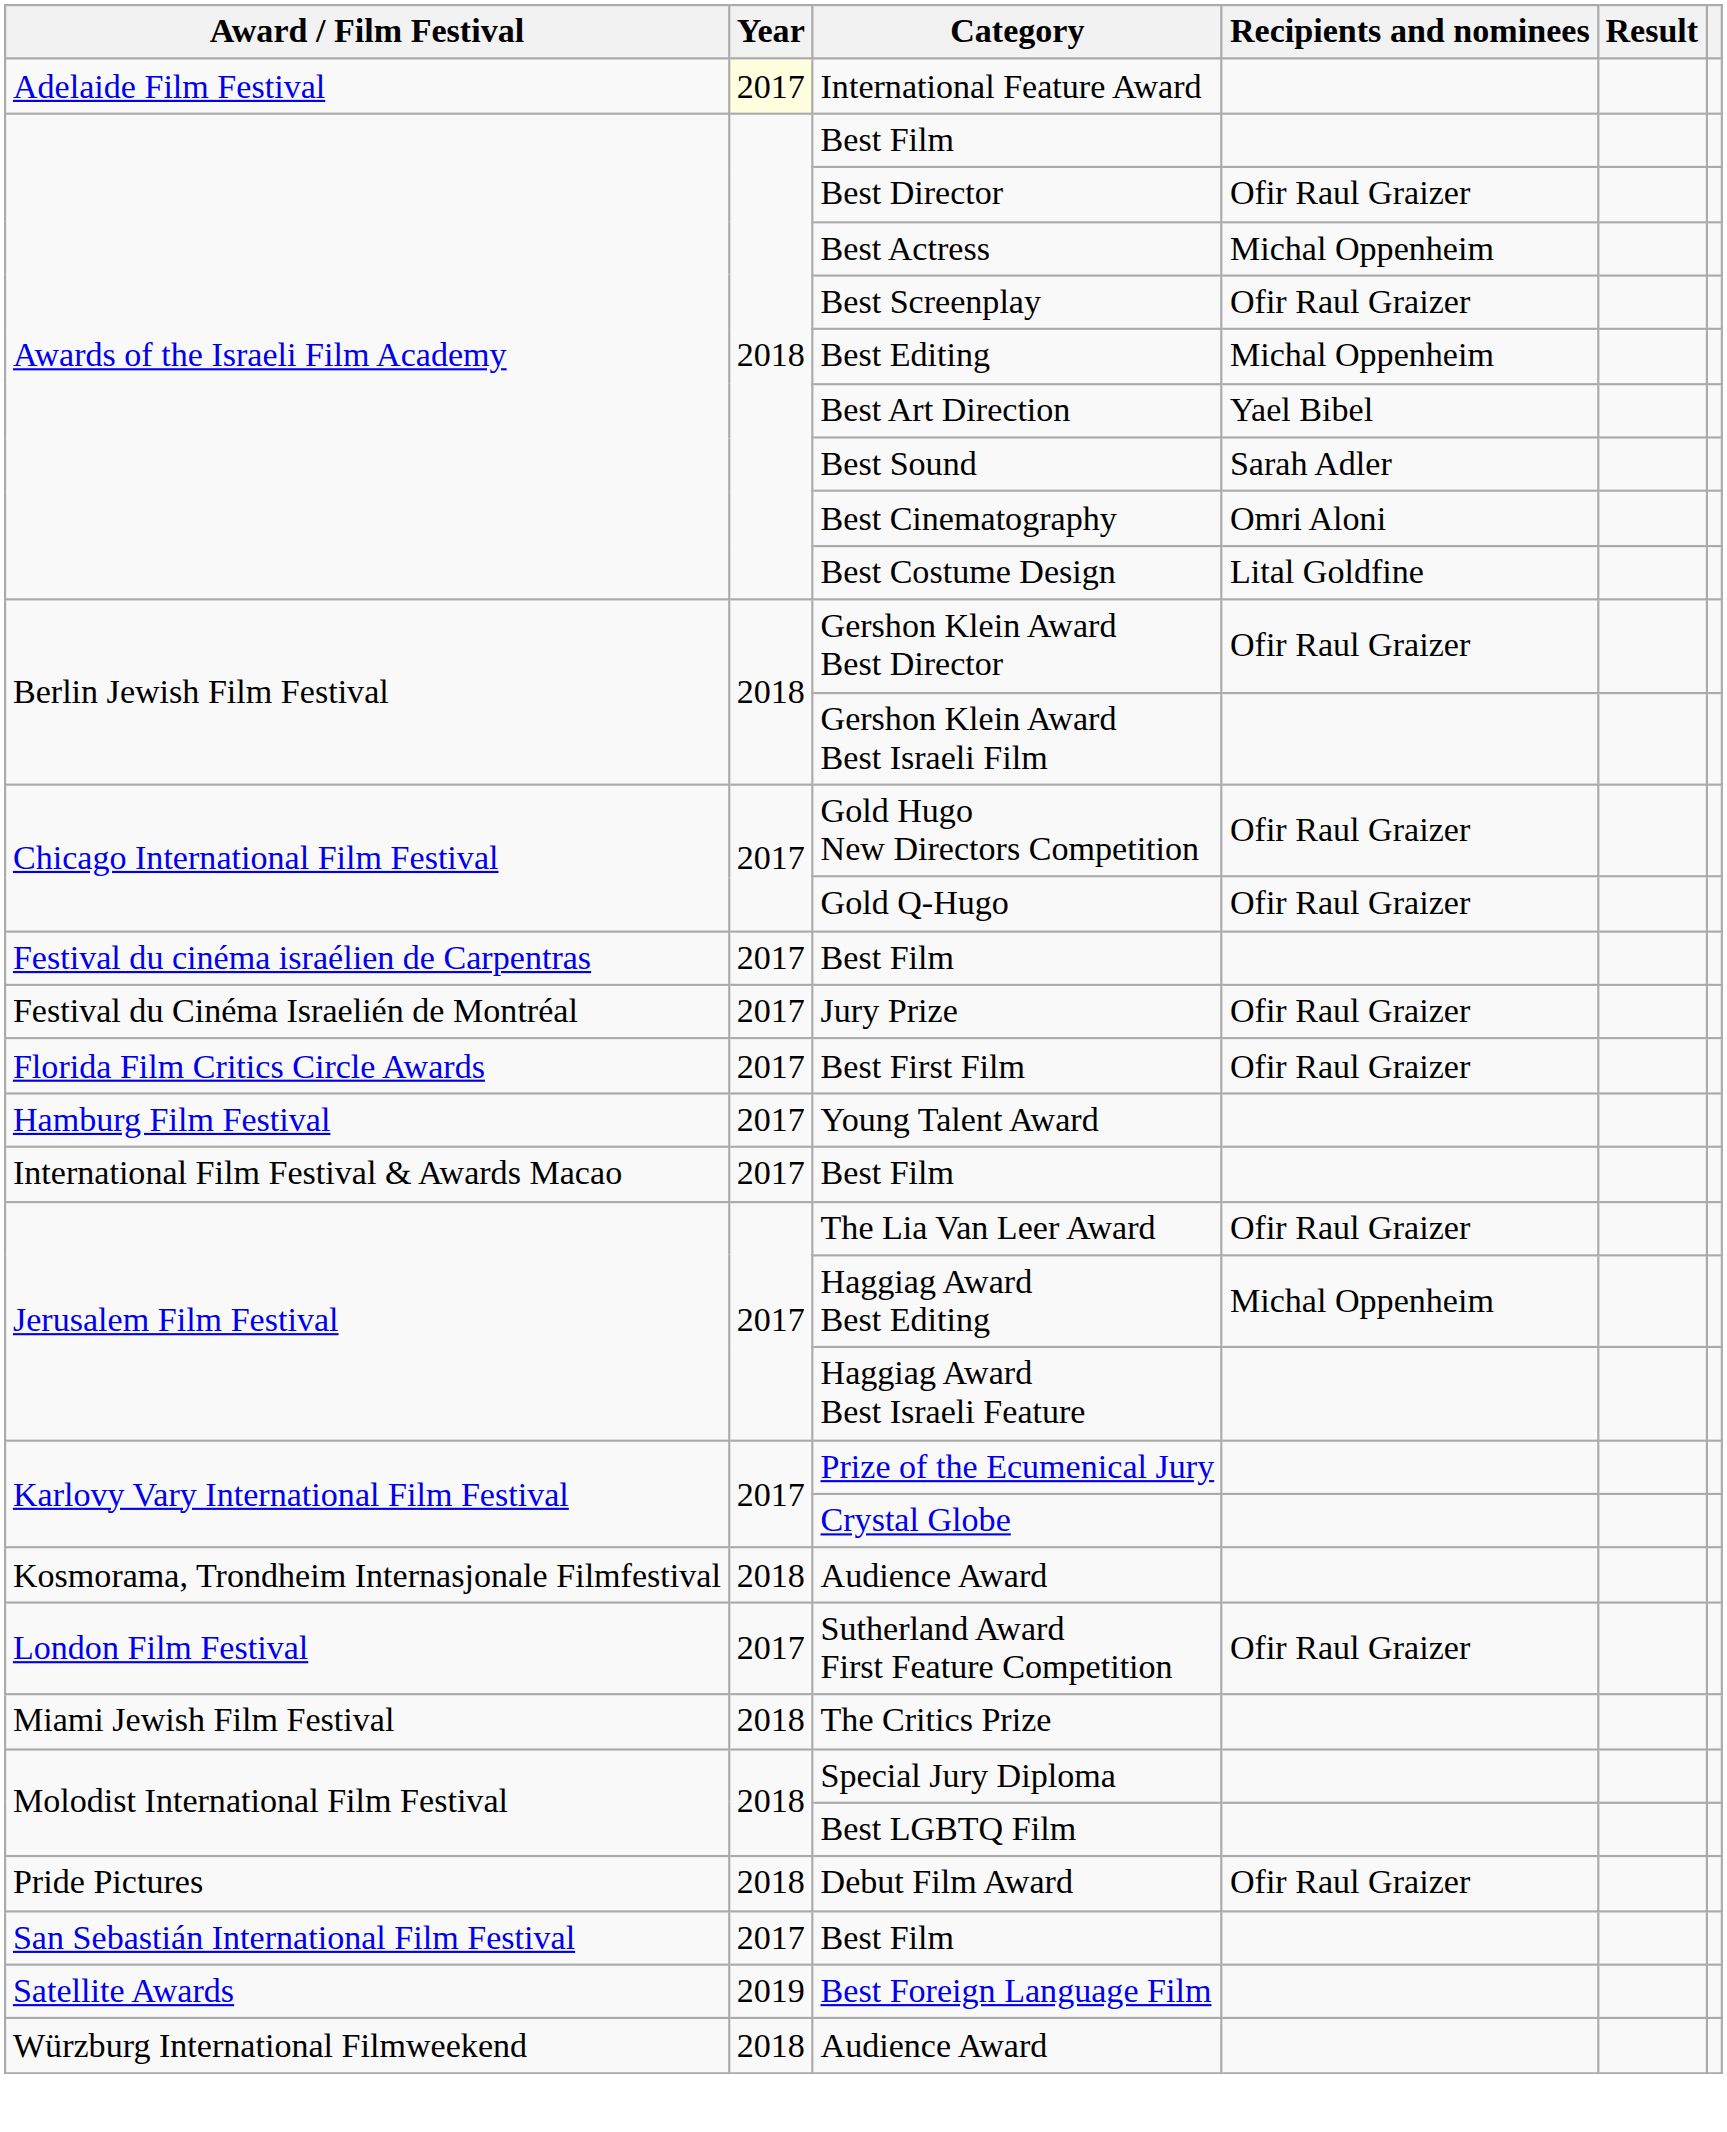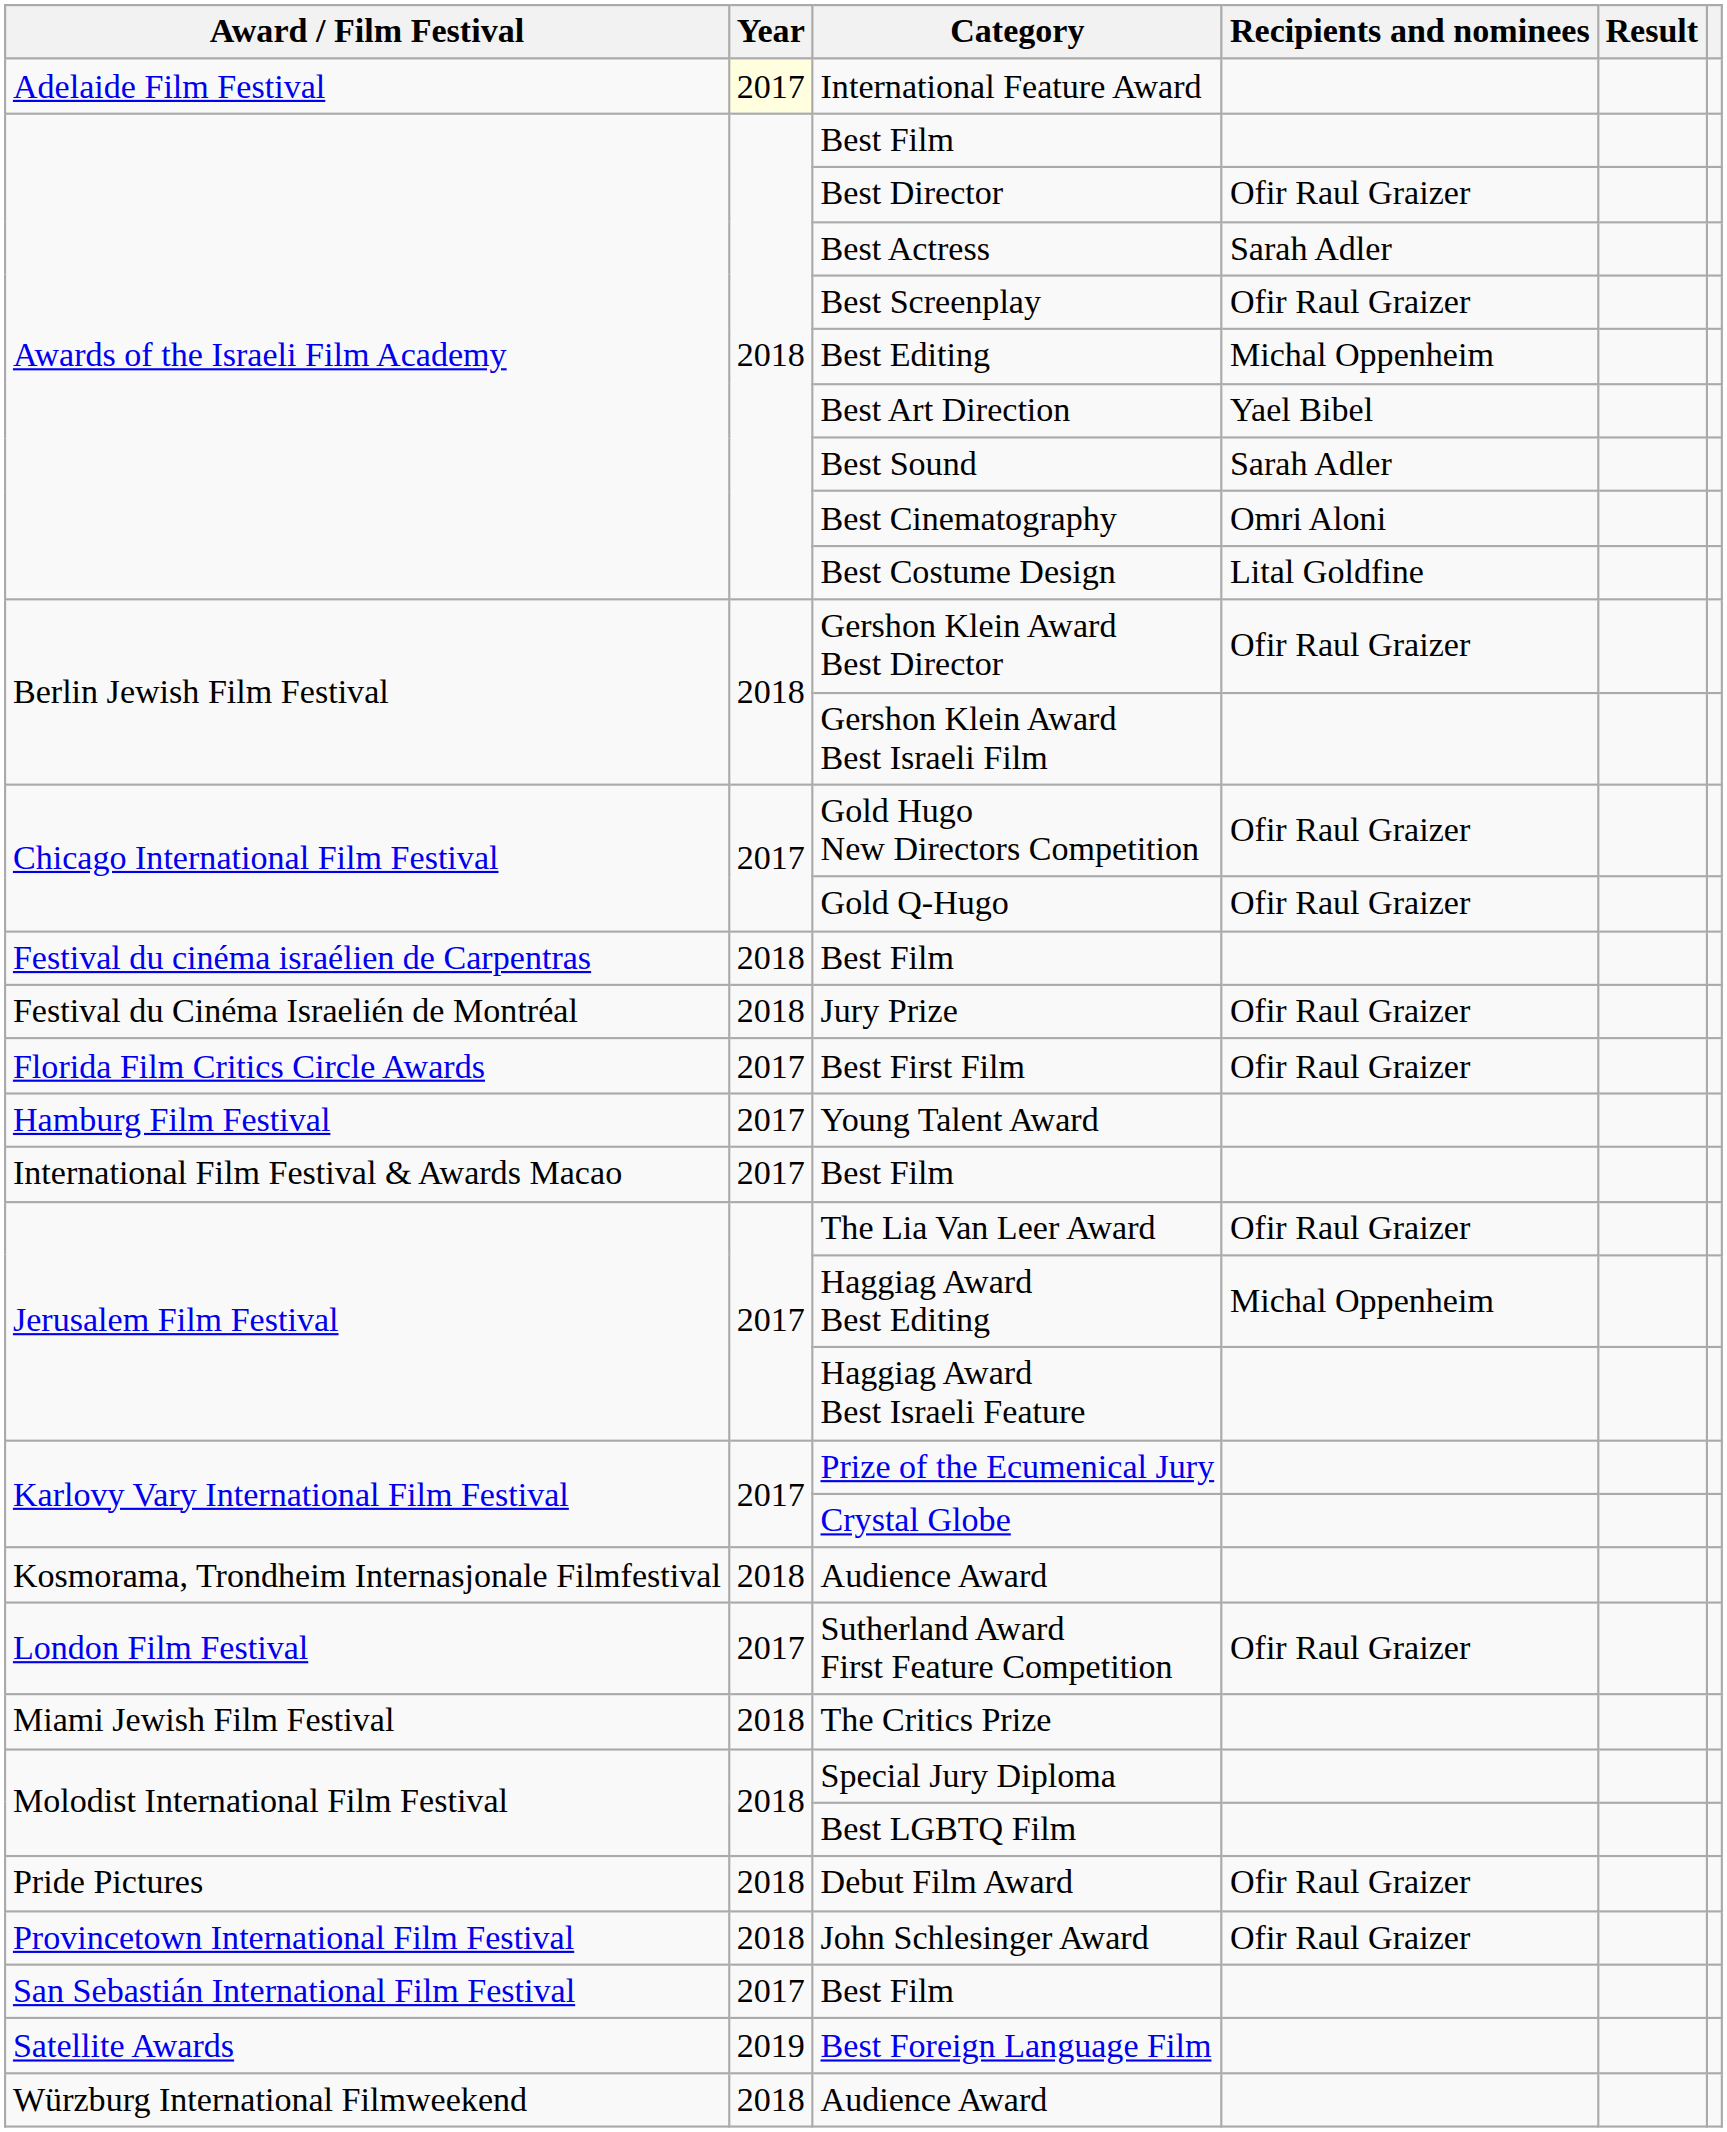Best Actress | Recipients and nominees: Michal Oppenheim -> Sarah Adler
Festival du cinéma israélien de Carpentras / Best Film | Year: 2017 -> 2018
Jury Prize | Year: 2017 -> 2018
+ row: Provincetown International Film Festival | 2018 | John Schlesinger Award | Ofir Raul Graizer
